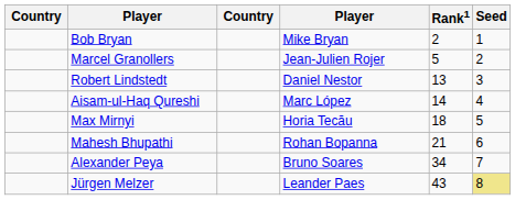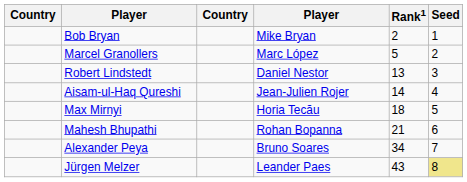Marcel Granollers | column 4: Jean-Julien Rojer -> Marc López
Aisam-ul-Haq Qureshi | column 4: Marc López -> Jean-Julien Rojer
